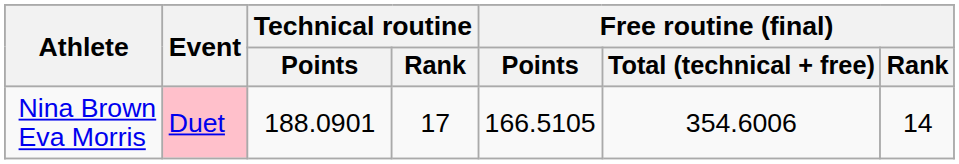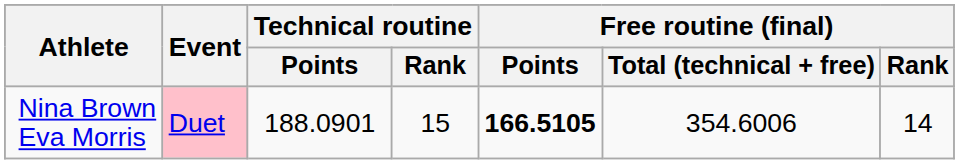Nina Brown Eva Morris | Technical routine / Rank: 17 -> 15
Nina Brown Eva Morris | Free routine (final) / Points: normal -> bold
